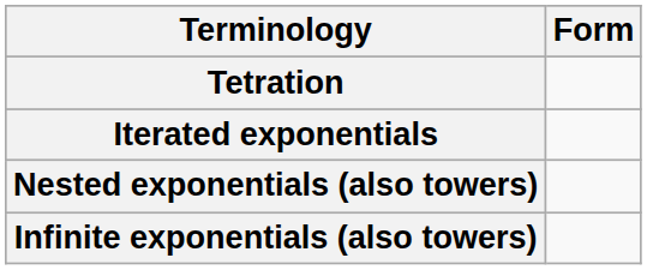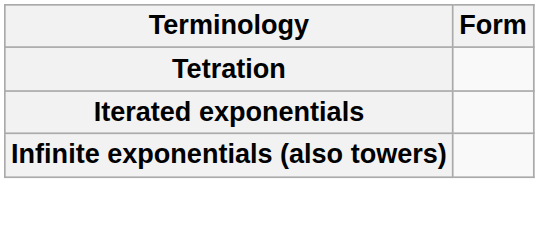- row: Nested exponentials (also towers)
